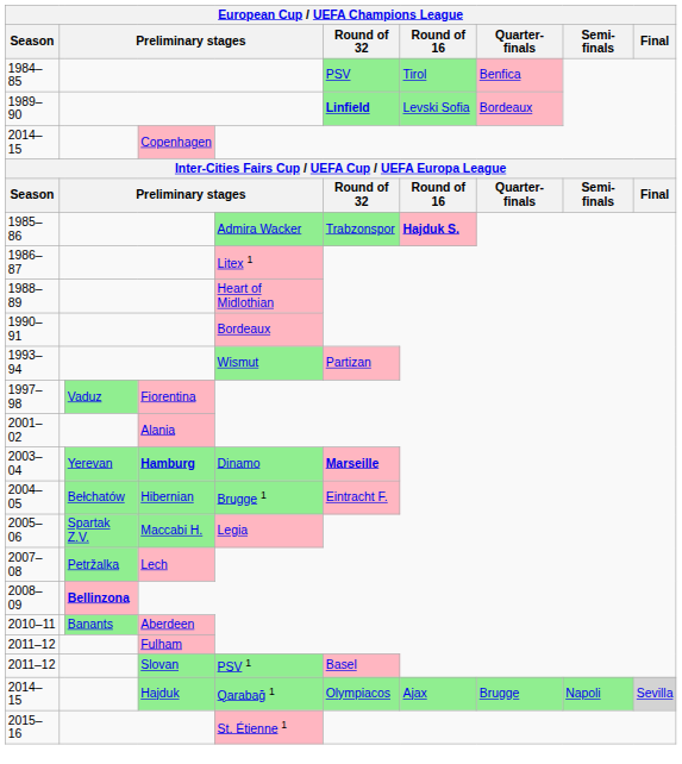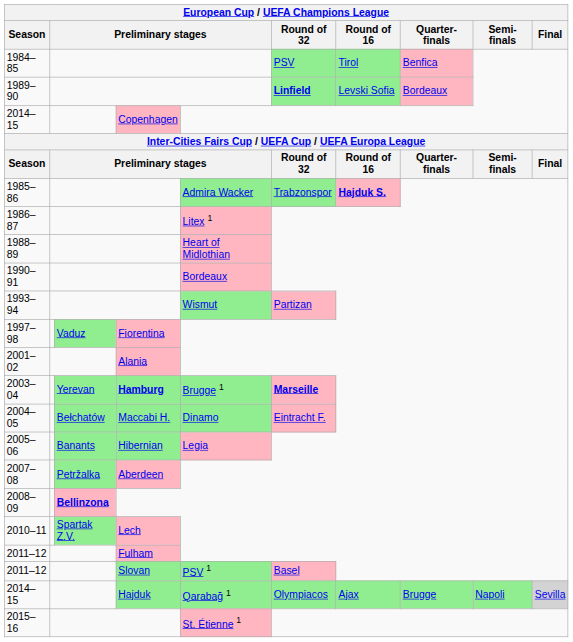2003–04 | column 11: Dinamo -> Brugge 1
2004–05 | column 10: Hibernian -> Maccabi H.
2004–05 | column 11: Brugge 1 -> Dinamo
2005–06 | column 9: Spartak Z.V. -> Banants
2005–06 | column 10: Maccabi H. -> Hibernian
2007–08 | column 10: Lech -> Aberdeen
2010–11 | column 9: Banants -> Spartak Z.V.
2010–11 | column 10: Aberdeen -> Lech
